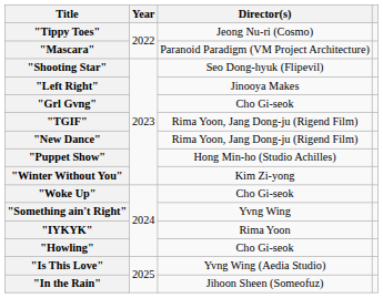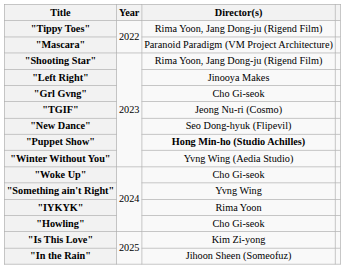"Tippy Toes" | Director(s): Jeong Nu-ri (Cosmo) -> Rima Yoon, Jang Dong-ju (Rigend Film)
"Shooting Star" | Director(s): Seo Dong-hyuk (Flipevil) -> Rima Yoon, Jang Dong-ju (Rigend Film)
"TGIF" | Director(s): Rima Yoon, Jang Dong-ju (Rigend Film) -> Jeong Nu-ri (Cosmo)
"New Dance" | Director(s): Rima Yoon, Jang Dong-ju (Rigend Film) -> Seo Dong-hyuk (Flipevil)
"Puppet Show" | Director(s): normal -> bold
"Winter Without You" | Director(s): Kim Zi-yong -> Yvng Wing (Aedia Studio)
"Is This Love" | Director(s): Yvng Wing (Aedia Studio) -> Kim Zi-yong
